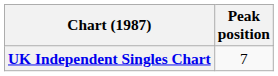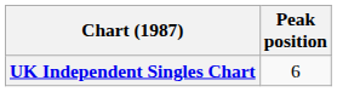UK Independent Singles Chart | Peak position: 7 -> 6
